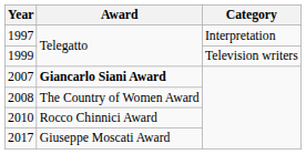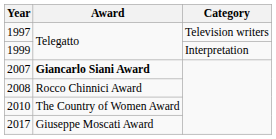1997 | Category: Interpretation -> Television writers
1999 | Category: Television writers -> Interpretation
2008 | Award: The Country of Women Award -> Rocco Chinnici Award
2010 | Award: Rocco Chinnici Award -> The Country of Women Award
